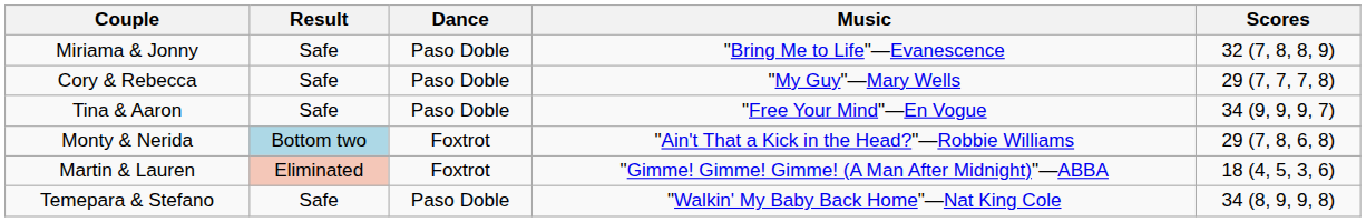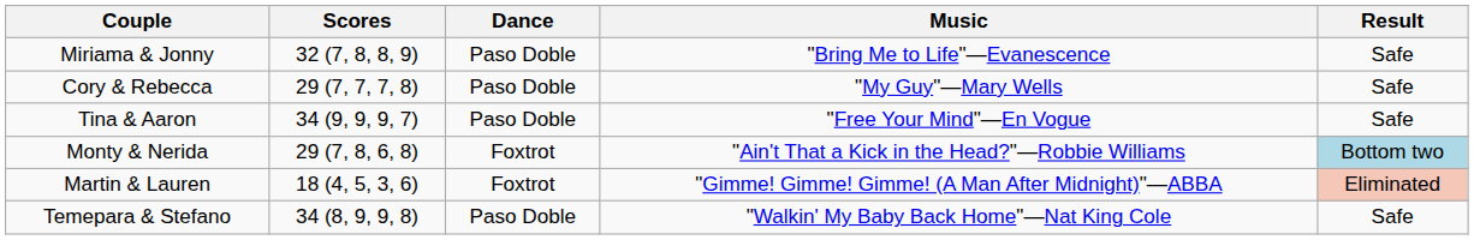columns swapped: Scores <-> Result
